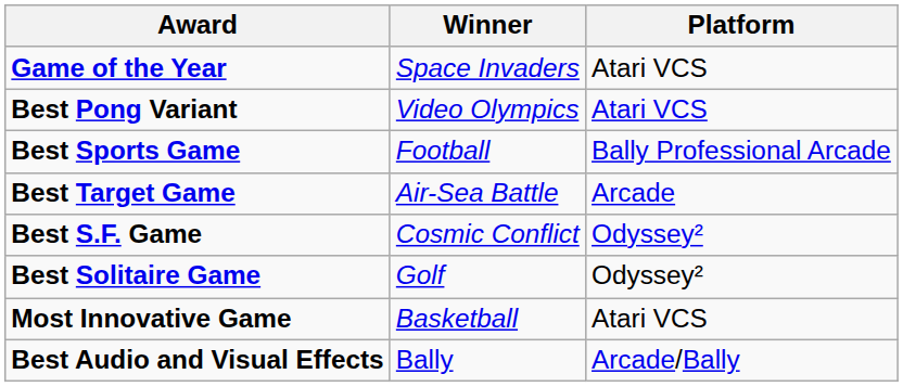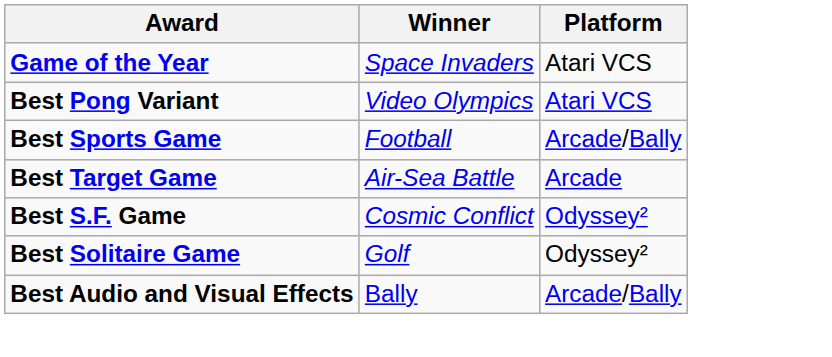Best Sports Game | Platform: Bally Professional Arcade -> Arcade/Bally
- row: Most Innovative Game | Basketball | Atari VCS
